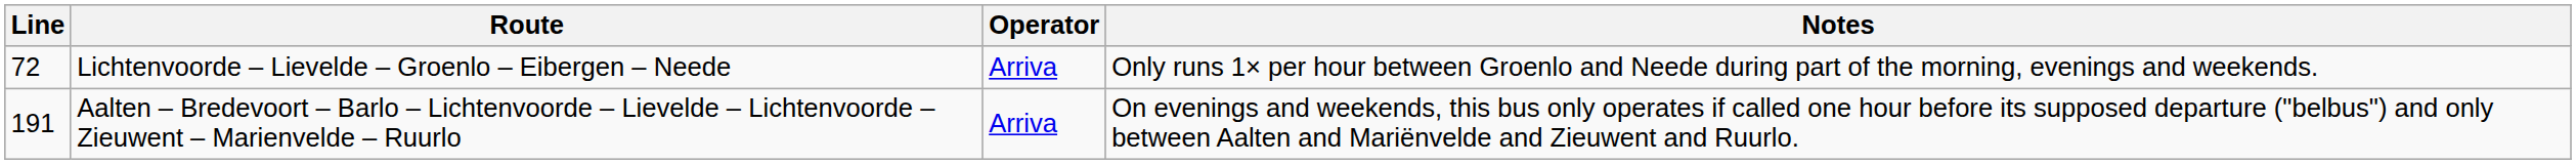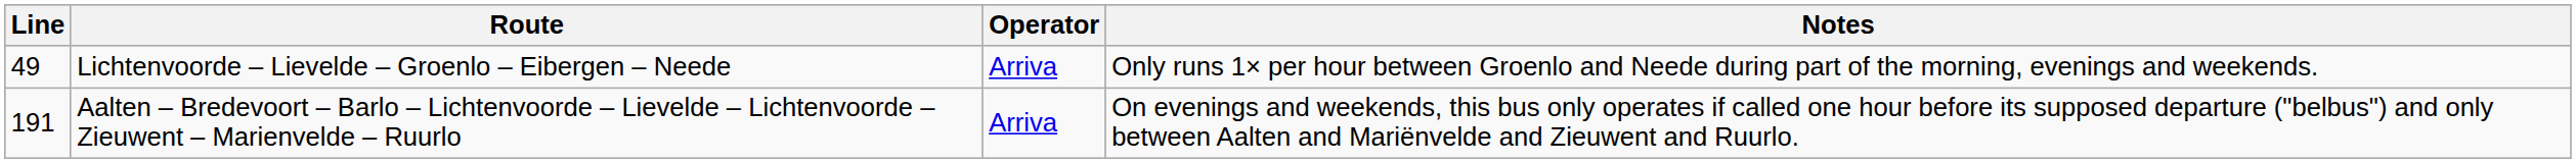Lichtenvoorde – Lievelde – Groenlo – Eibergen – Neede | Line: 72 -> 49
